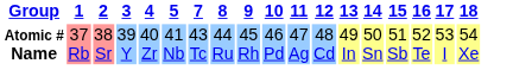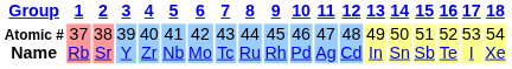+ column: 6 | 42 Mo
